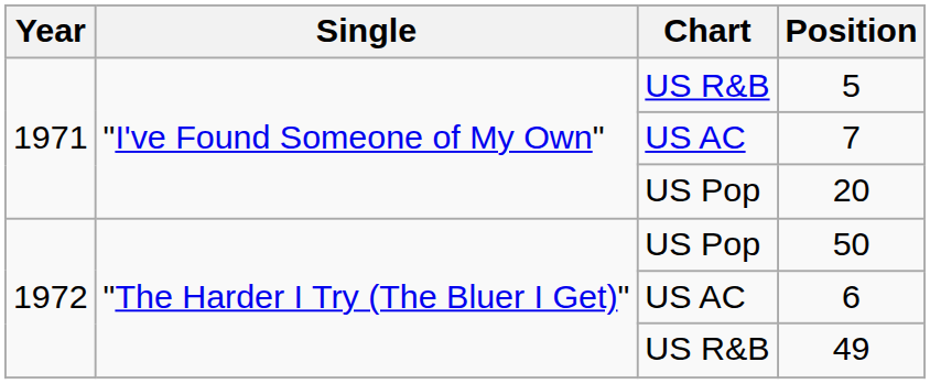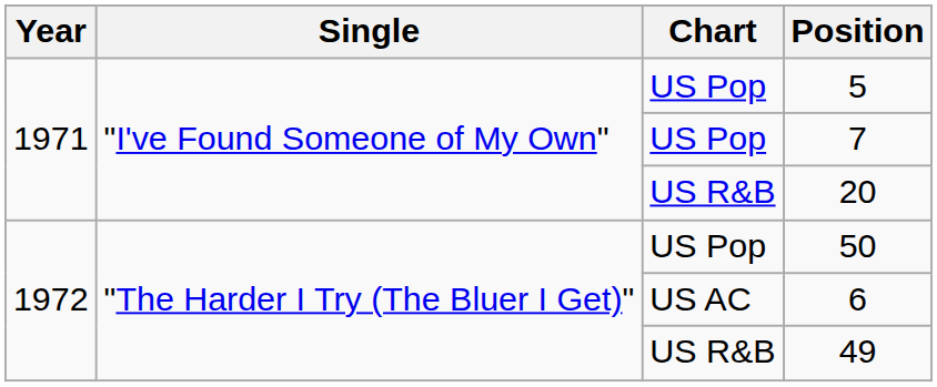5 | Chart: US R&B -> US Pop
7 | Chart: US AC -> US Pop
20 | Chart: US Pop -> US R&B
